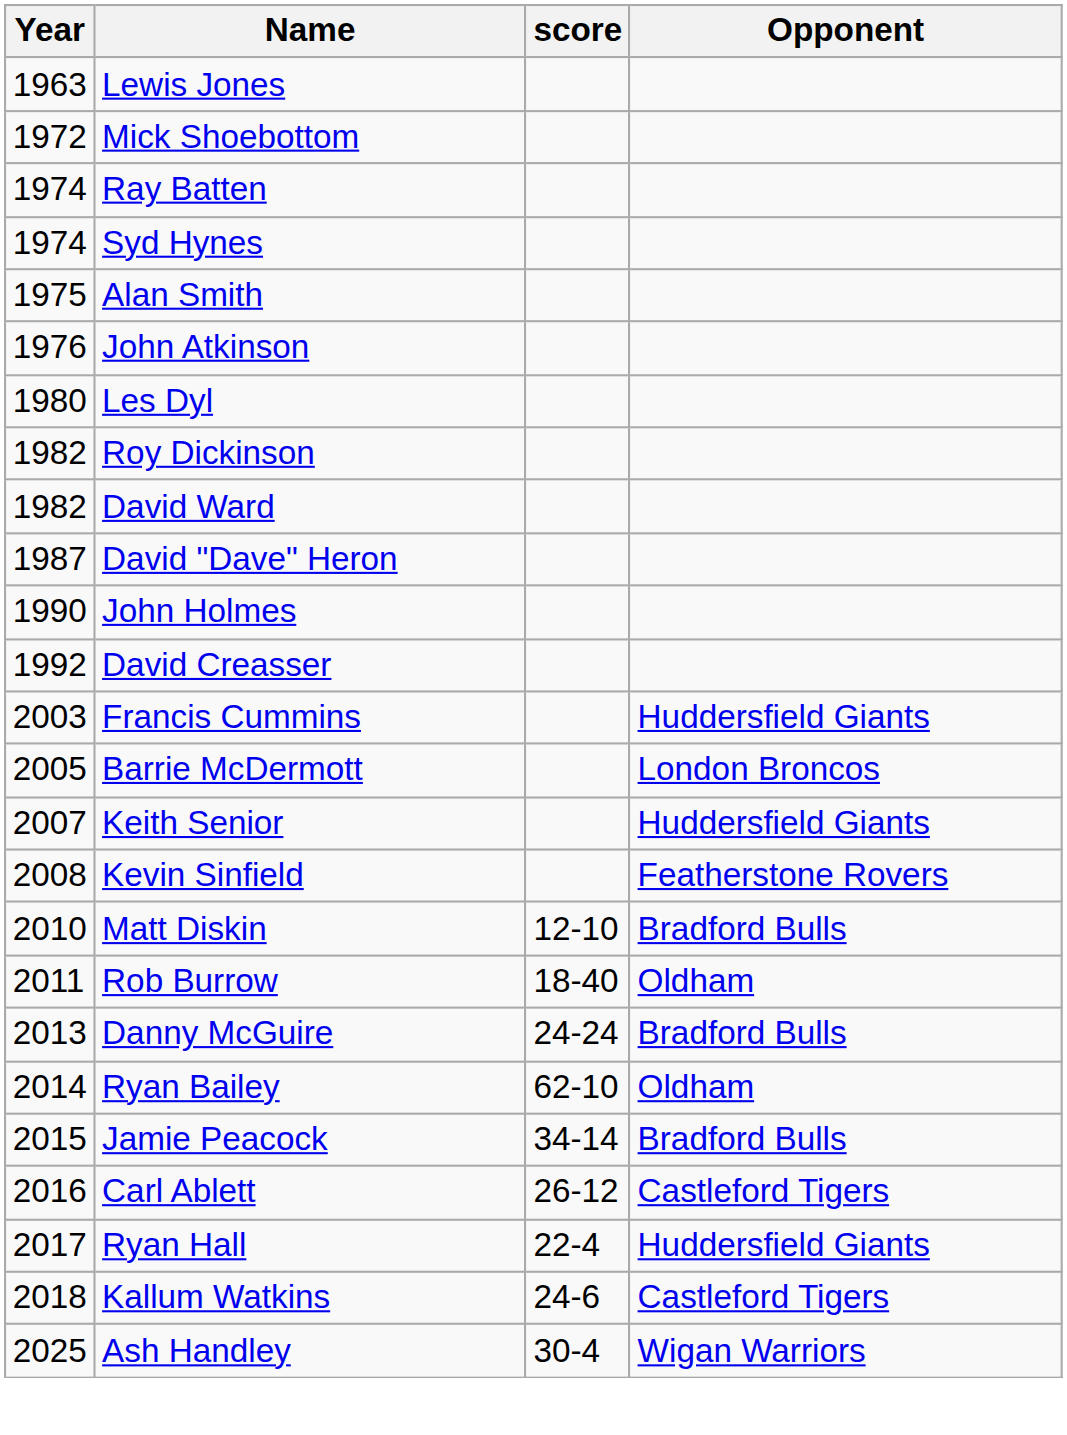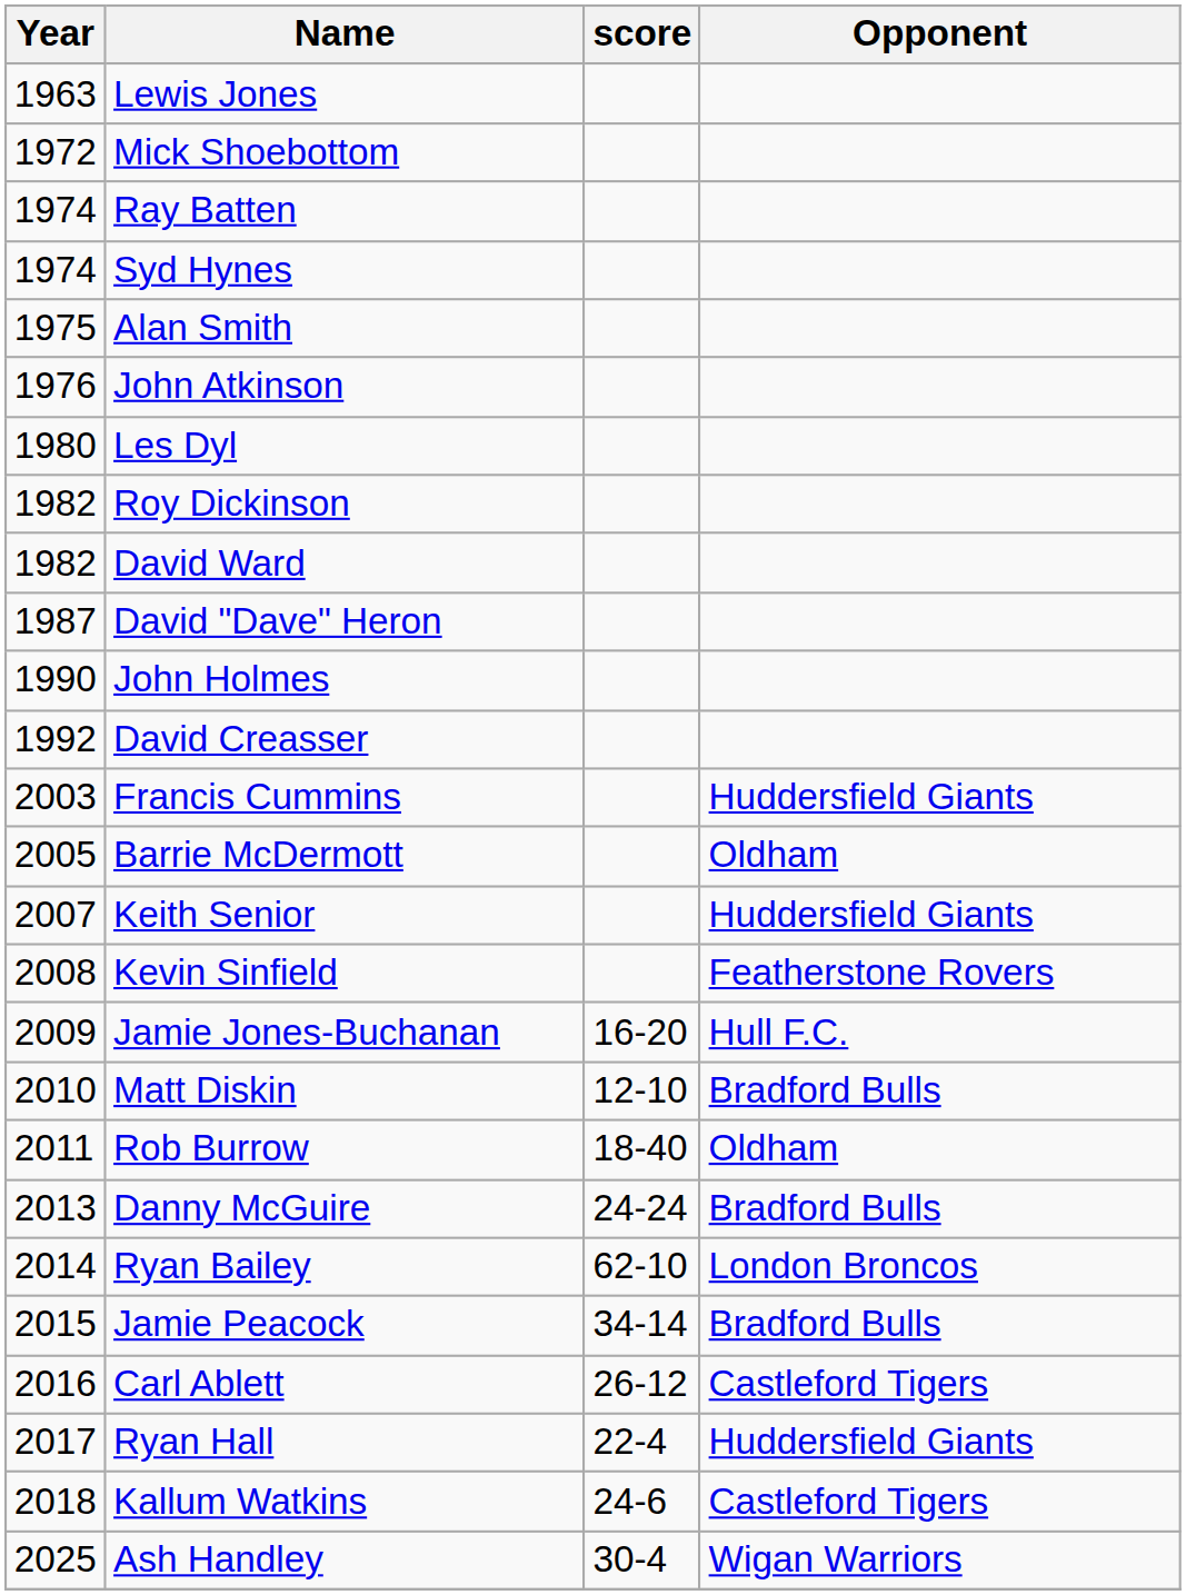Barrie McDermott | Opponent: London Broncos -> Oldham
+ row: 2009 | Jamie Jones-Buchanan | 16-20 | Hull F.C.
Ryan Bailey | Opponent: Oldham -> London Broncos
